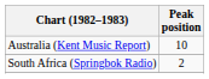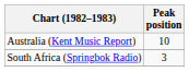South Africa (Springbok Radio) | Peak position: 2 -> 3
